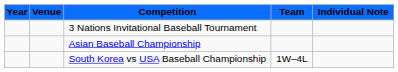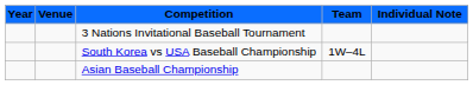rows swapped: South Korea vs USA Baseball Championship <-> Asian Baseball Championship
